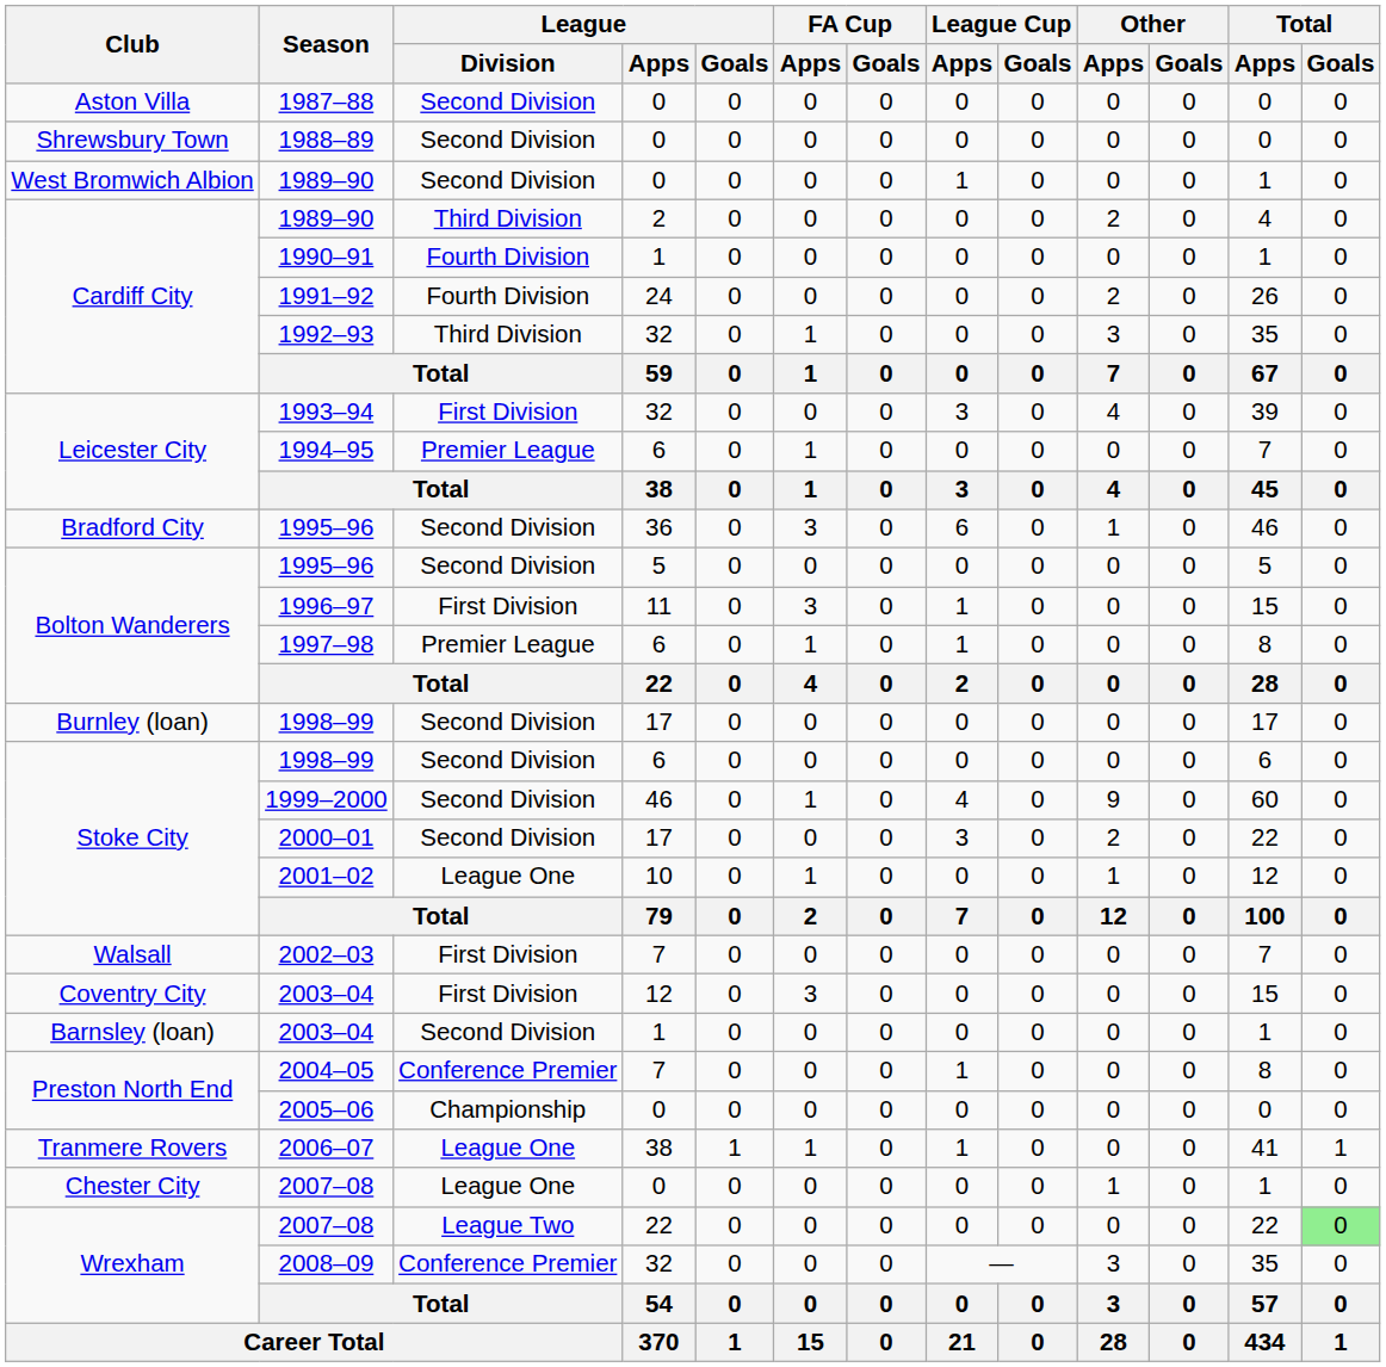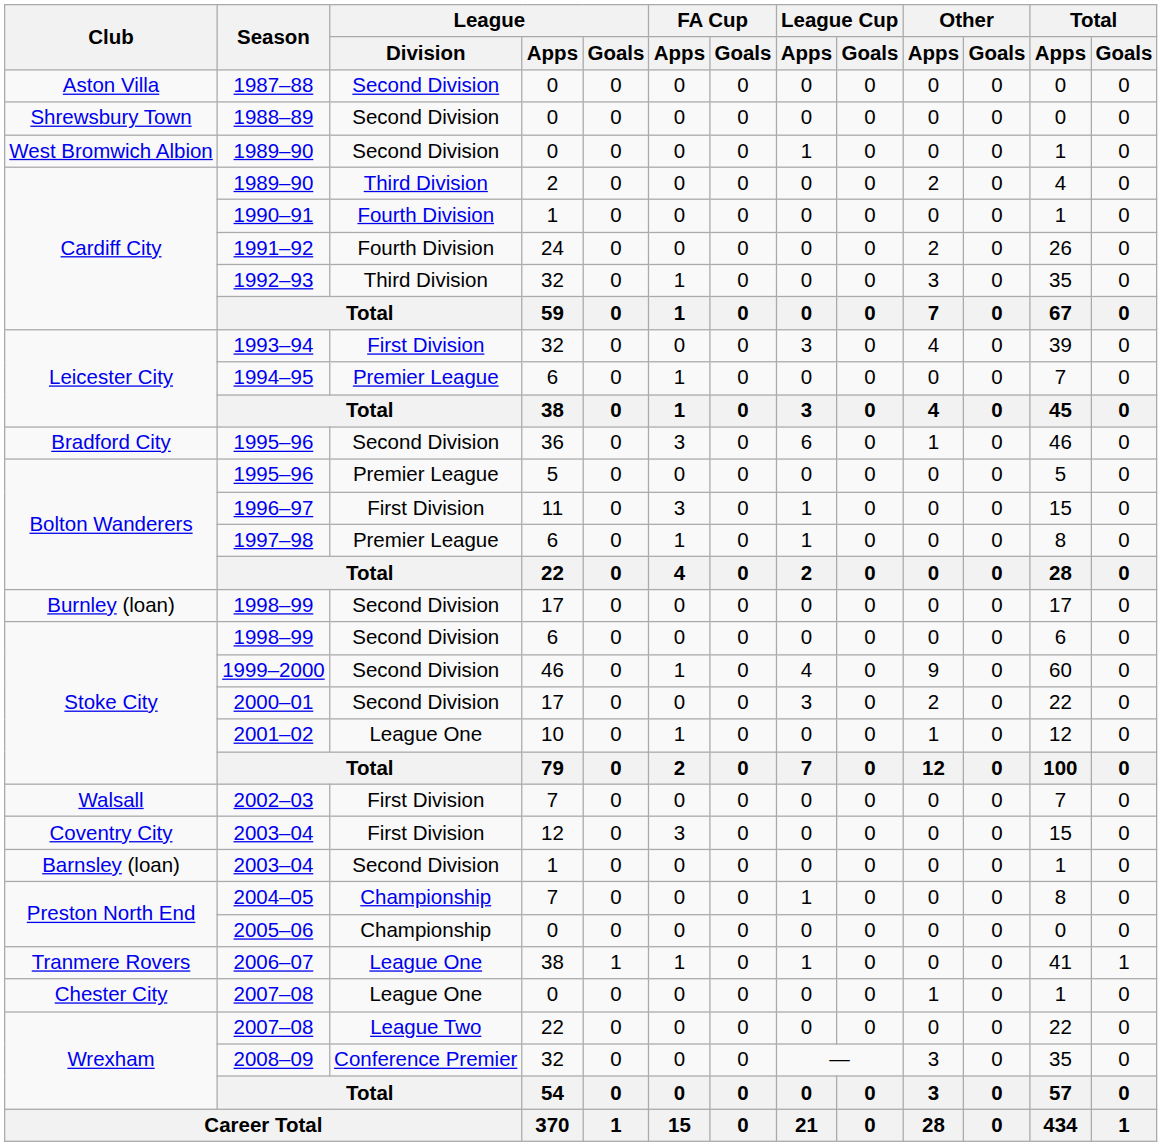Bolton Wanderers / 1995–96 | League / Division: Second Division -> Premier League
2004–05 | League / Division: Conference Premier -> Championship
Wrexham / 2007–08 | Total / Goals: lightgreen background -> no background
